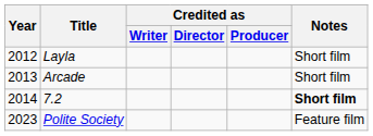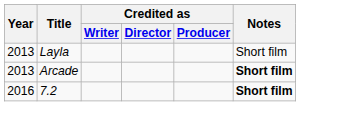Layla | Year: 2012 -> 2013
Arcade | Notes: normal -> bold
7.2 | Year: 2014 -> 2016
- row: 2023 | Polite Society | Feature film
